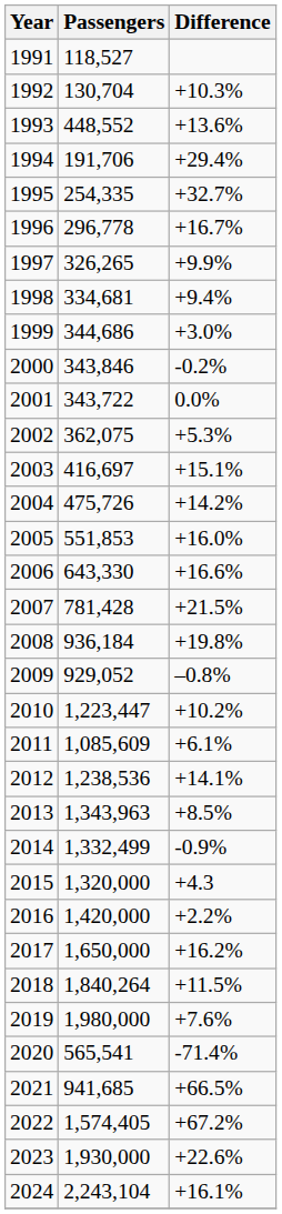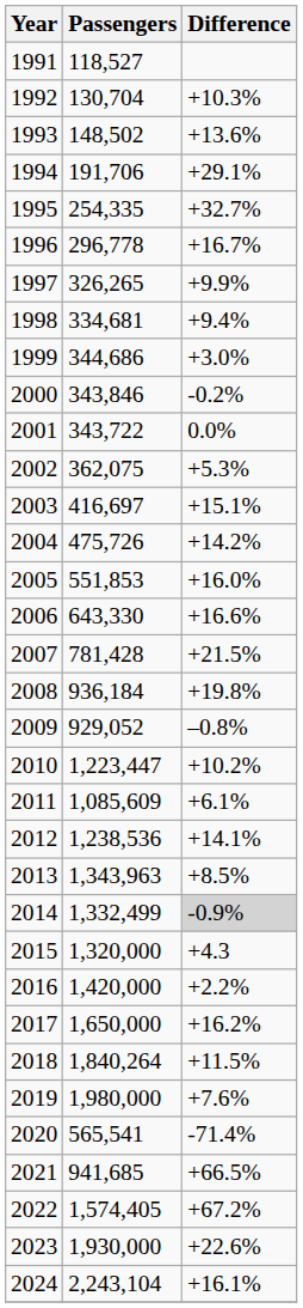1993 | Passengers: 448,552 -> 148,502
1994 | Difference: +29.4% -> +29.1%
2014 | Difference: no background -> lightgrey background
